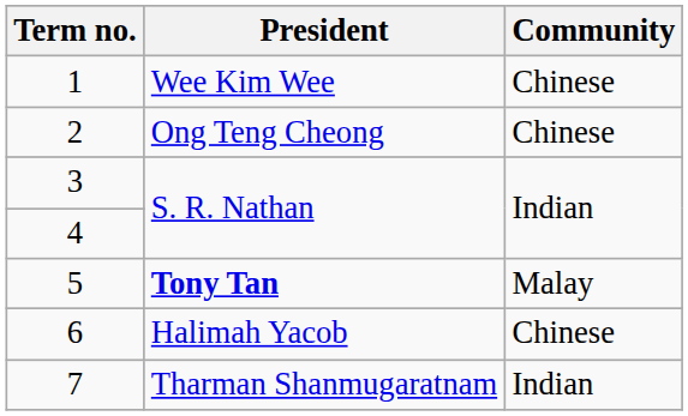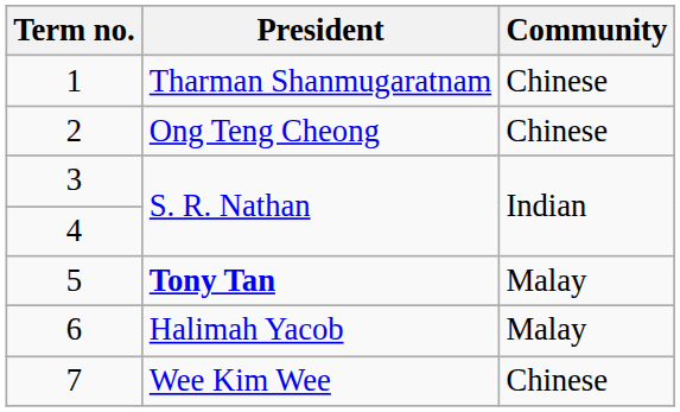1 | President: Wee Kim Wee -> Tharman Shanmugaratnam
6 | Community: Chinese -> Malay
7 | President: Tharman Shanmugaratnam -> Wee Kim Wee
7 | Community: Indian -> Chinese
